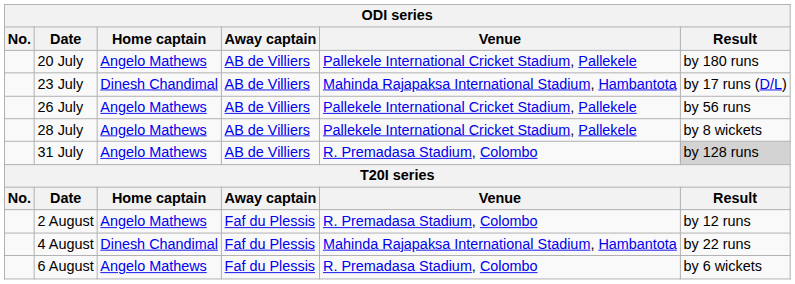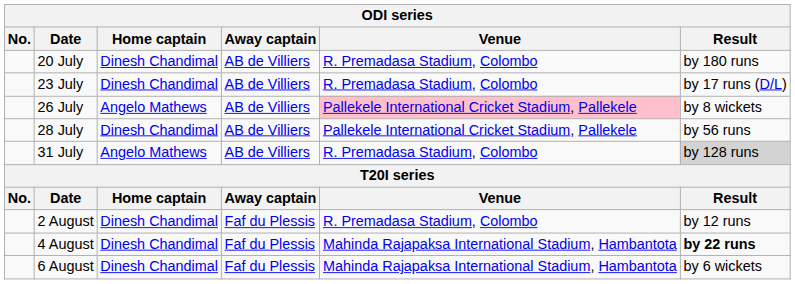20 July | Home captain: Angelo Mathews -> Dinesh Chandimal
20 July | Venue: Pallekele International Cricket Stadium, Pallekele -> R. Premadasa Stadium, Colombo
23 July | Venue: Mahinda Rajapaksa International Stadium, Hambantota -> R. Premadasa Stadium, Colombo
26 July | Venue: no background -> pink background
26 July | Result: by 56 runs -> by 8 wickets
28 July | Home captain: Angelo Mathews -> Dinesh Chandimal
28 July | Result: by 8 wickets -> by 56 runs
2 August | Home captain: Angelo Mathews -> Dinesh Chandimal
4 August | Result: normal -> bold
6 August | Home captain: Angelo Mathews -> Dinesh Chandimal
6 August | Venue: R. Premadasa Stadium, Colombo -> Mahinda Rajapaksa International Stadium, Hambantota
